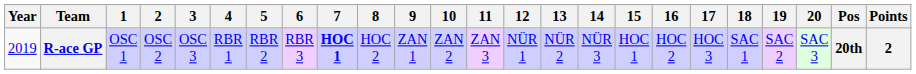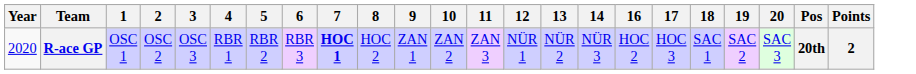- column: 15 | HOC 1
R-ace GP | Year: 2019 -> 2020
